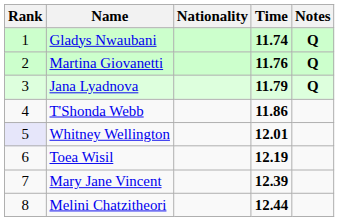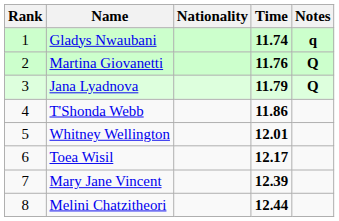Gladys Nwaubani | Notes: Q -> q
Whitney Wellington | Rank: lavender background -> no background
Toea Wisil | Time: 12.19 -> 12.17
